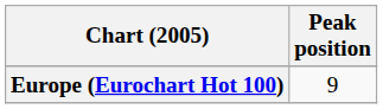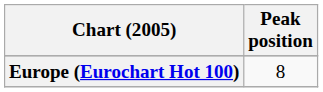Europe (Eurochart Hot 100) | Peak position: 9 -> 8
